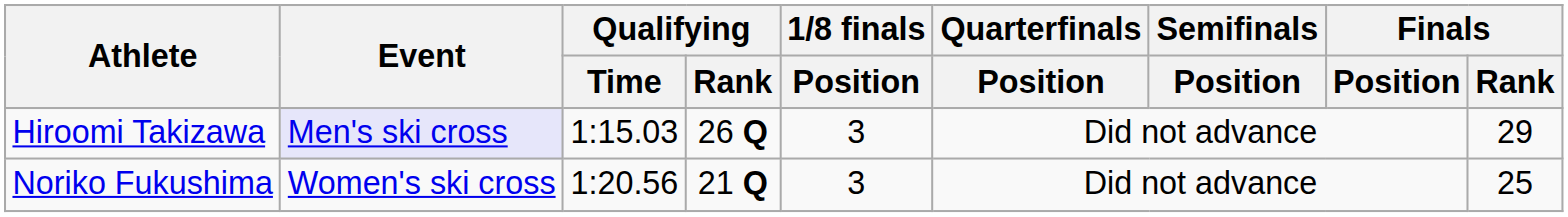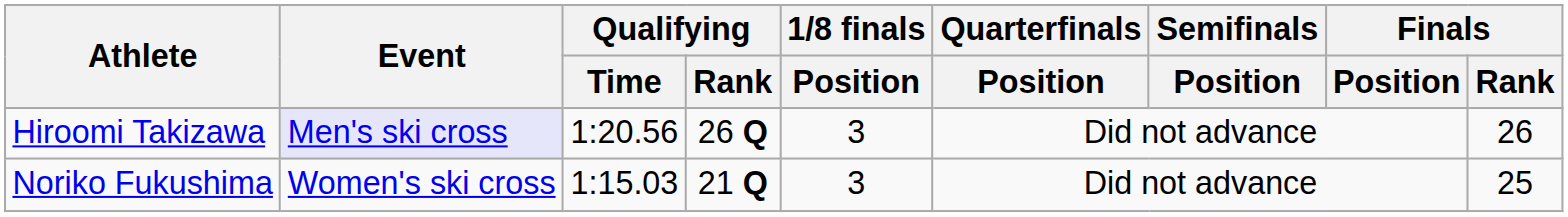Hiroomi Takizawa | Qualifying / Time: 1:15.03 -> 1:20.56
Hiroomi Takizawa | Finals / Rank: 29 -> 26
Noriko Fukushima | Qualifying / Time: 1:20.56 -> 1:15.03
